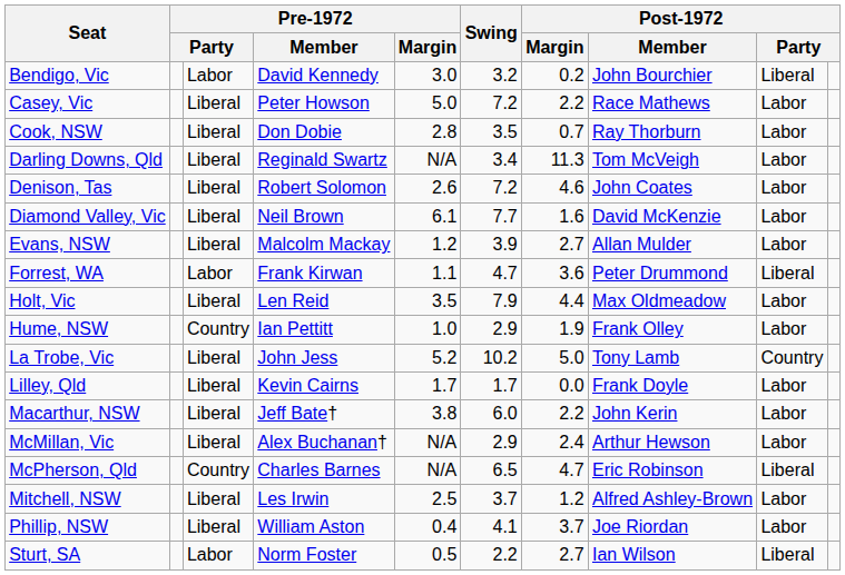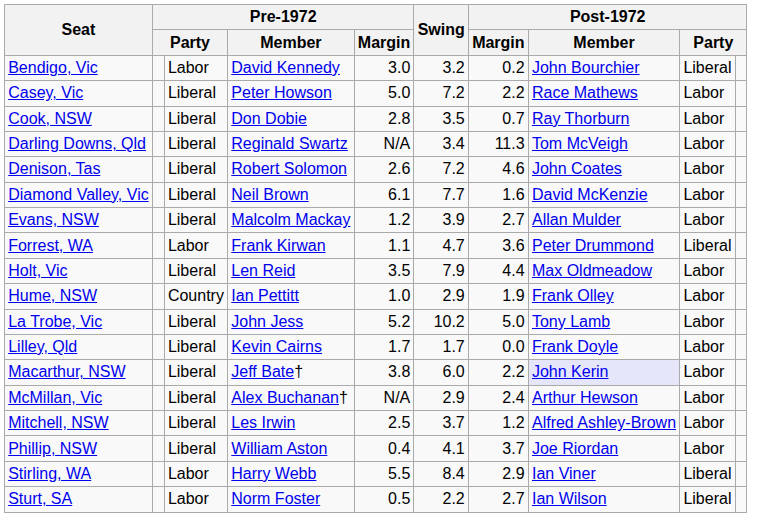La Trobe, Vic | column 9: Country -> Labor
Macarthur, NSW | Post-1972 / Member: no background -> lavender background
- row: McPherson, Qld | Country | Charles Barnes | N/A | 6.5 | 4.7 | Eric Robinson | Liberal
+ row: Stirling, WA | Labor | Harry Webb | 5.5 | 8.4 | 2.9 | Ian Viner | Liberal
